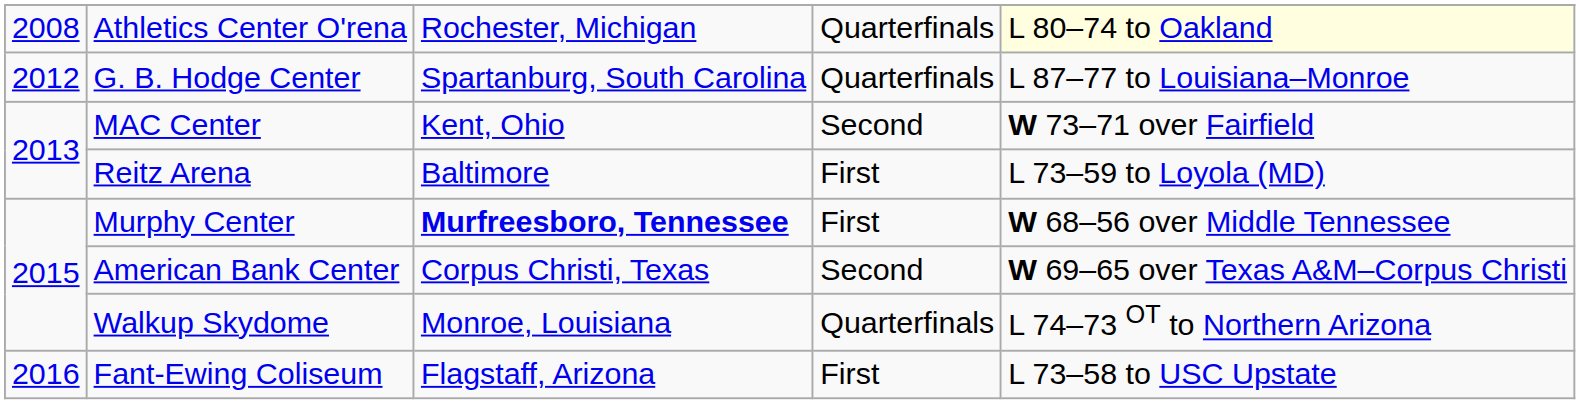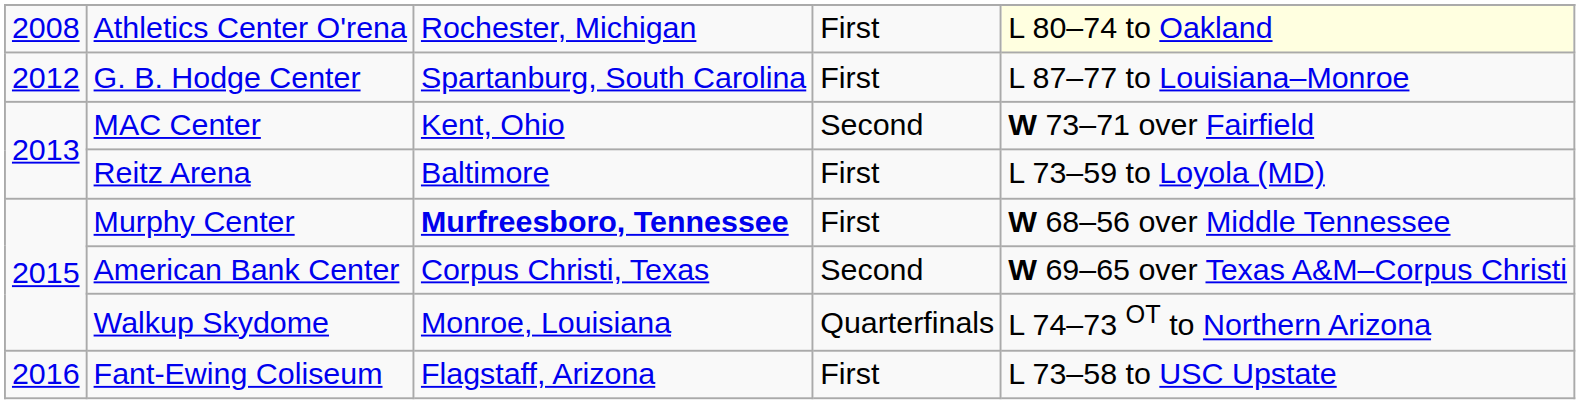Athletics Center O'rena | column 4: Quarterfinals -> First
G. B. Hodge Center | column 4: Quarterfinals -> First
